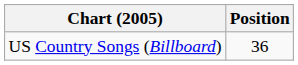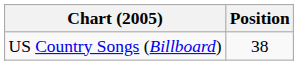US Country Songs (Billboard) | Position: 36 -> 38
